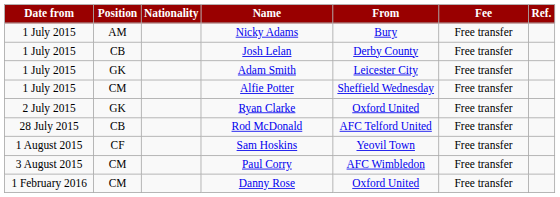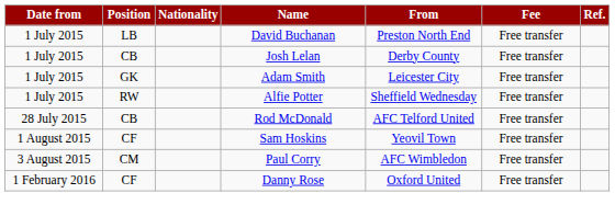- row: 1 July 2015 | AM | Nicky Adams | Bury | Free transfer
+ row: 1 July 2015 | LB | David Buchanan | Preston North End | Free transfer
Alfie Potter | Position: CM -> RW
- row: 2 July 2015 | GK | Ryan Clarke | Oxford United | Free transfer
Danny Rose | Position: CM -> CF
